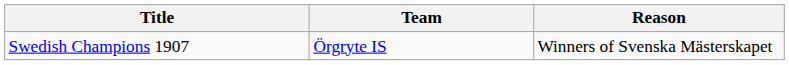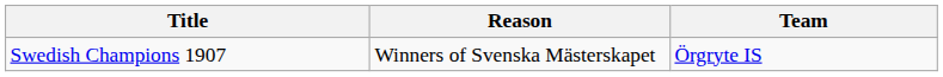columns swapped: Team <-> Reason
